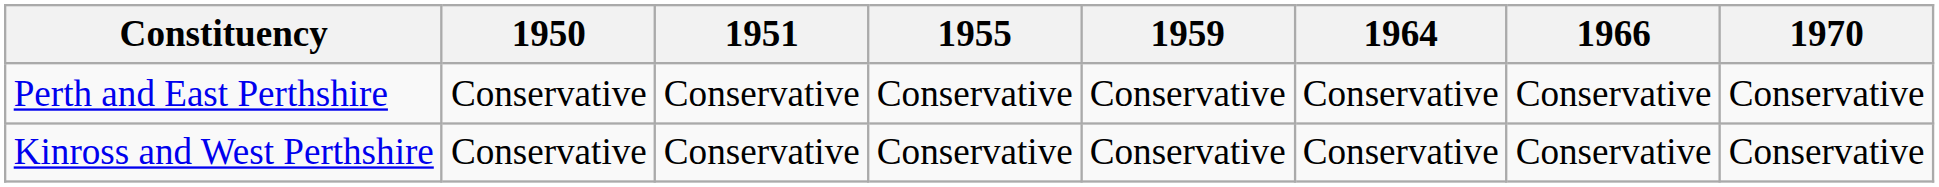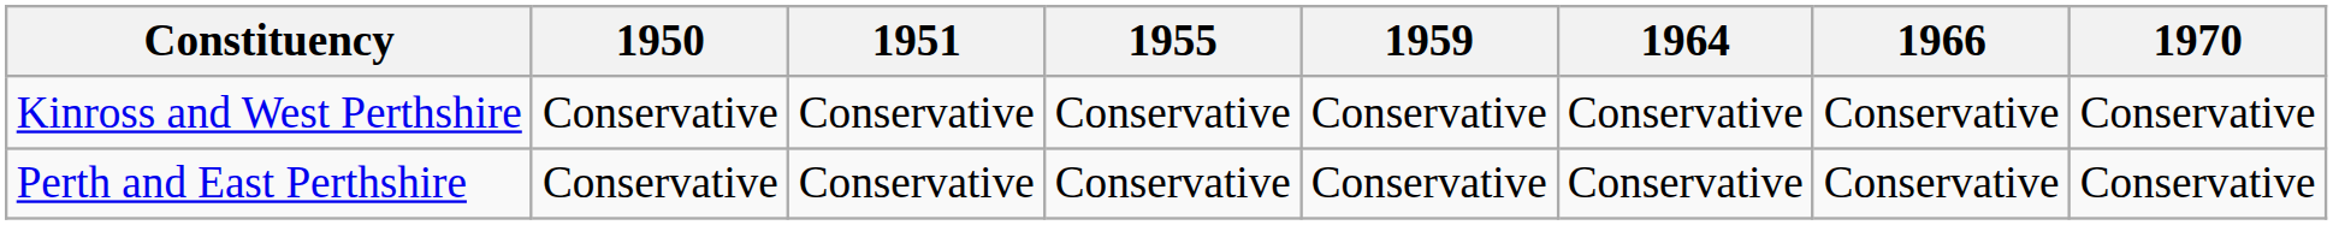rows swapped: Kinross and West Perthshire <-> Perth and East Perthshire
